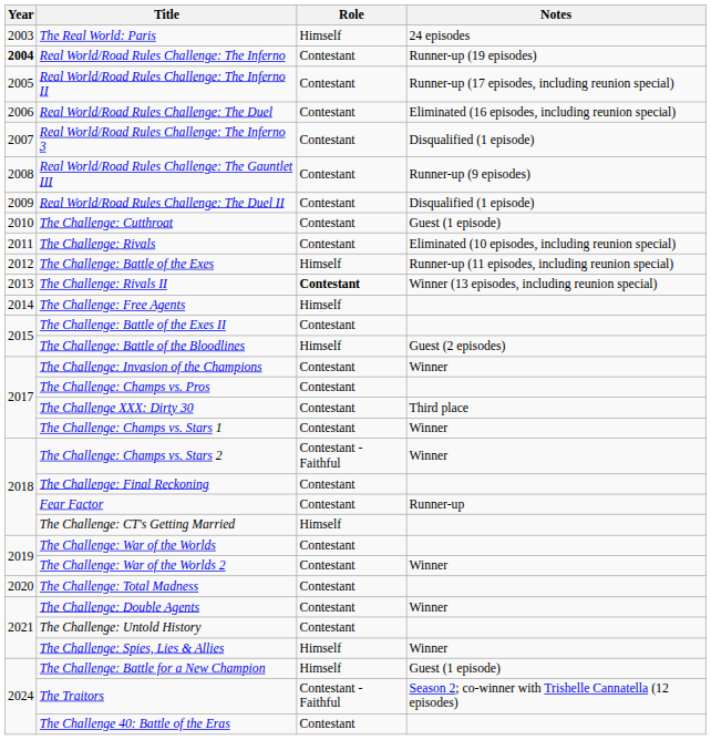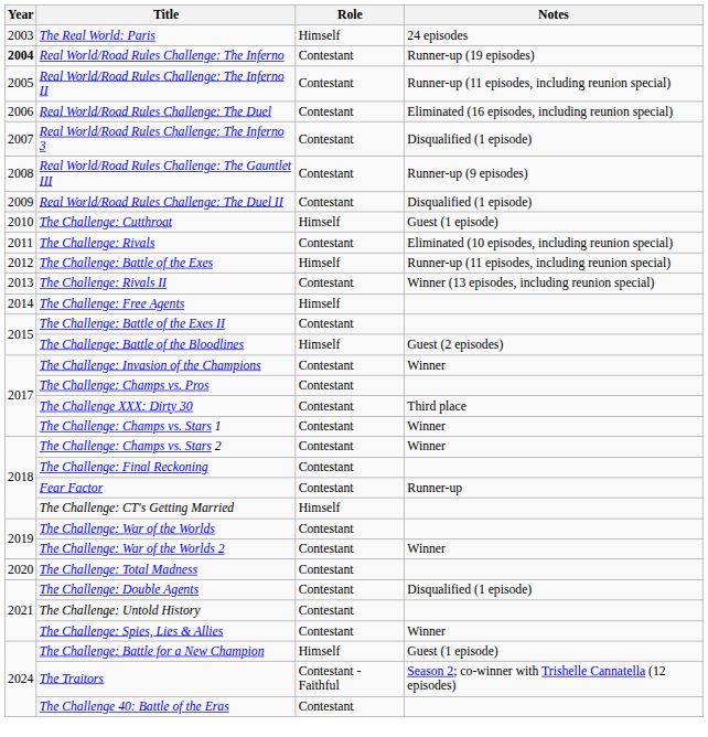Real World/Road Rules Challenge: The Inferno II | Notes: Runner-up (17 episodes, including reunion special) -> Runner-up (11 episodes, including reunion special)
The Challenge: Cutthroat | Role: Contestant -> Himself
The Challenge: Rivals II | Role: bold -> normal
The Challenge: Champs vs. Stars 2 | Role: Contestant - Faithful -> Contestant
The Challenge: Double Agents | Notes: Winner -> Disqualified (1 episode)
The Challenge: Spies, Lies & Allies | Role: Himself -> Contestant
